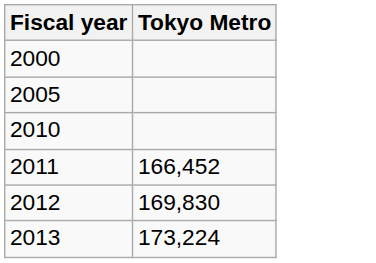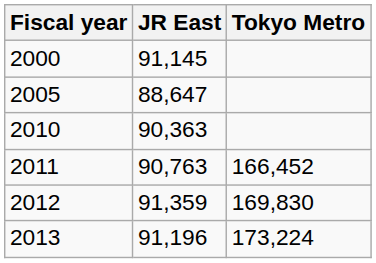+ column: JR East | 91,145 | 88,647 | 90,363 | 90,763 | 91,359 | 91,196
